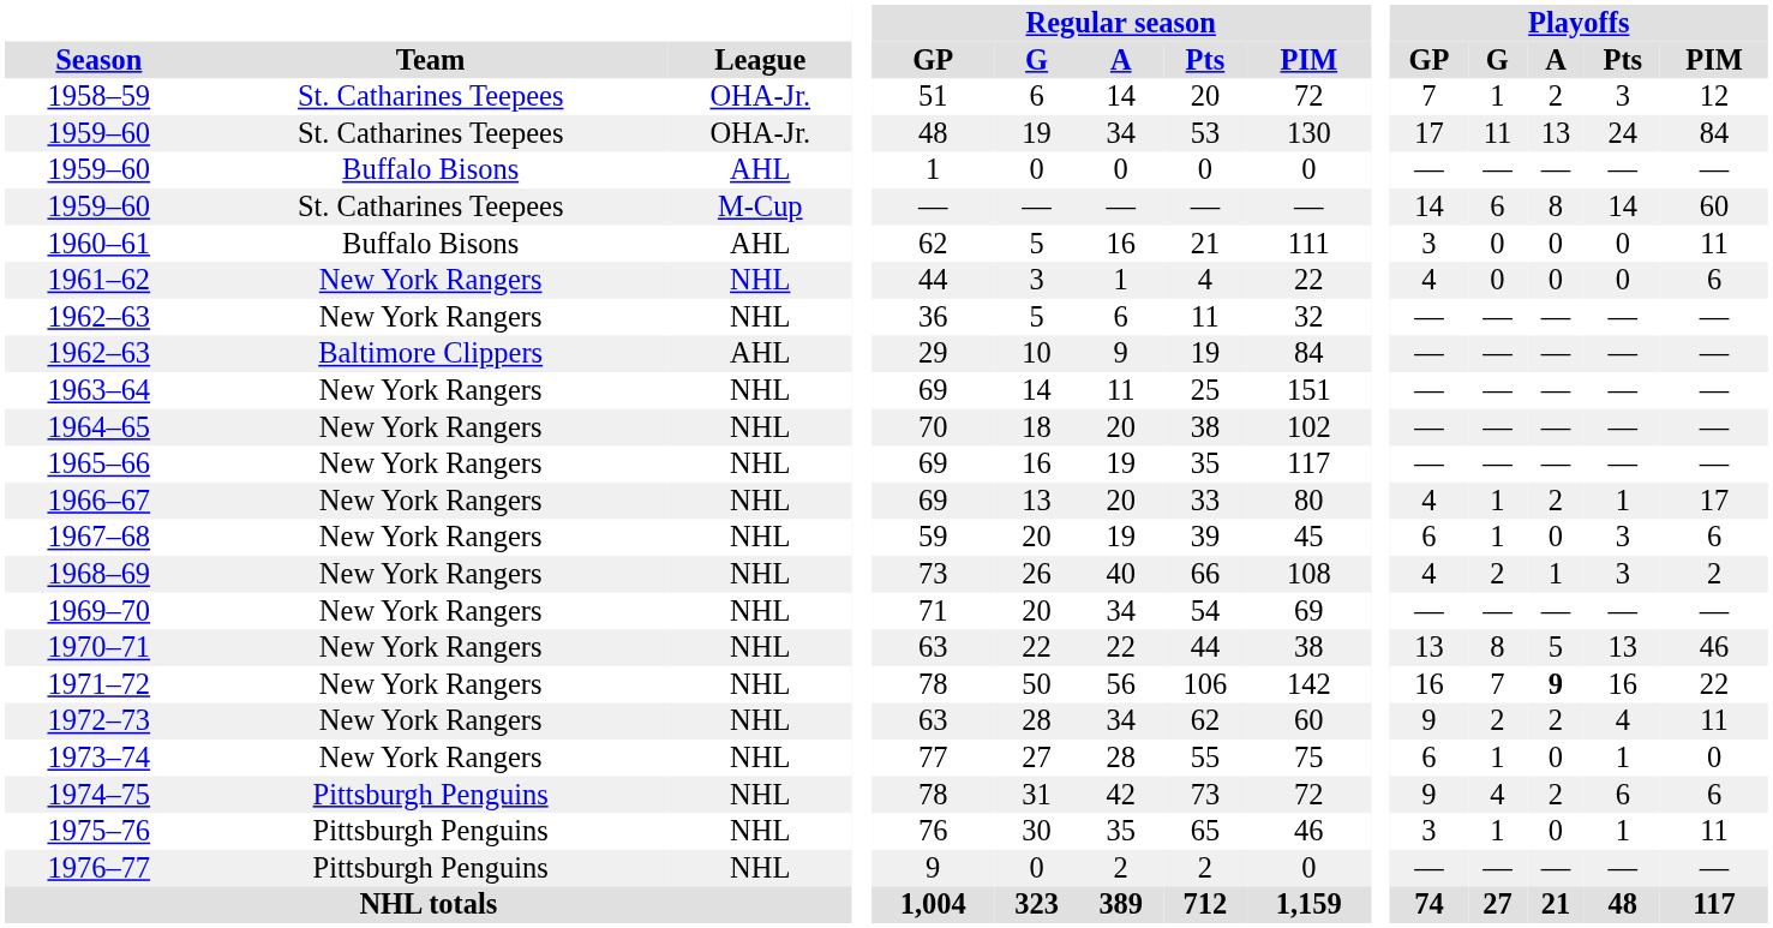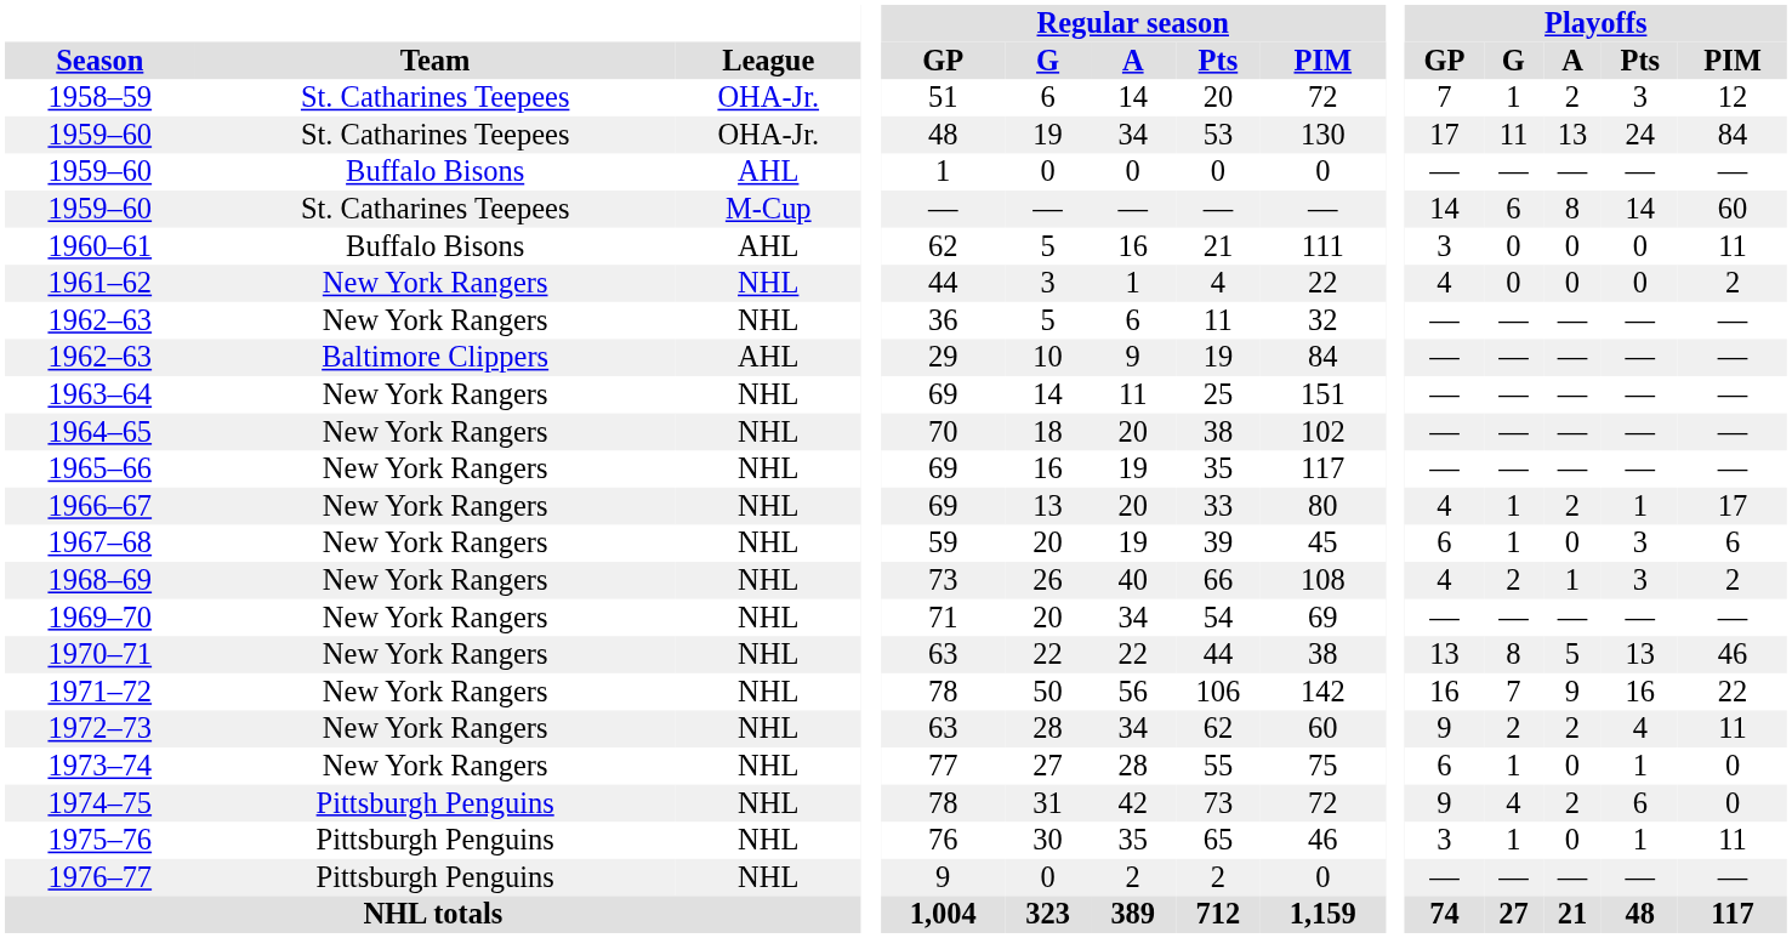1961–62 | Playoffs / PIM: 6 -> 2
1971–72 | Playoffs / A: bold -> normal
1974–75 | Playoffs / PIM: 6 -> 0
